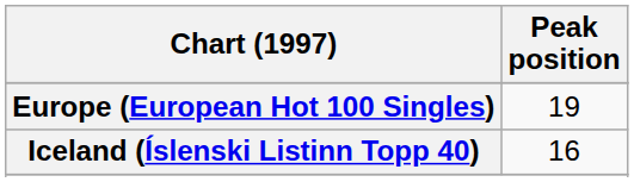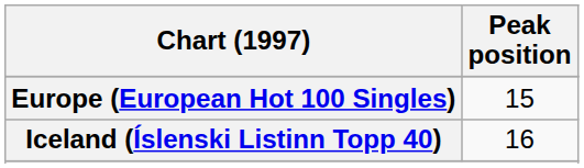Europe (European Hot 100 Singles) | Peak position: 19 -> 15
